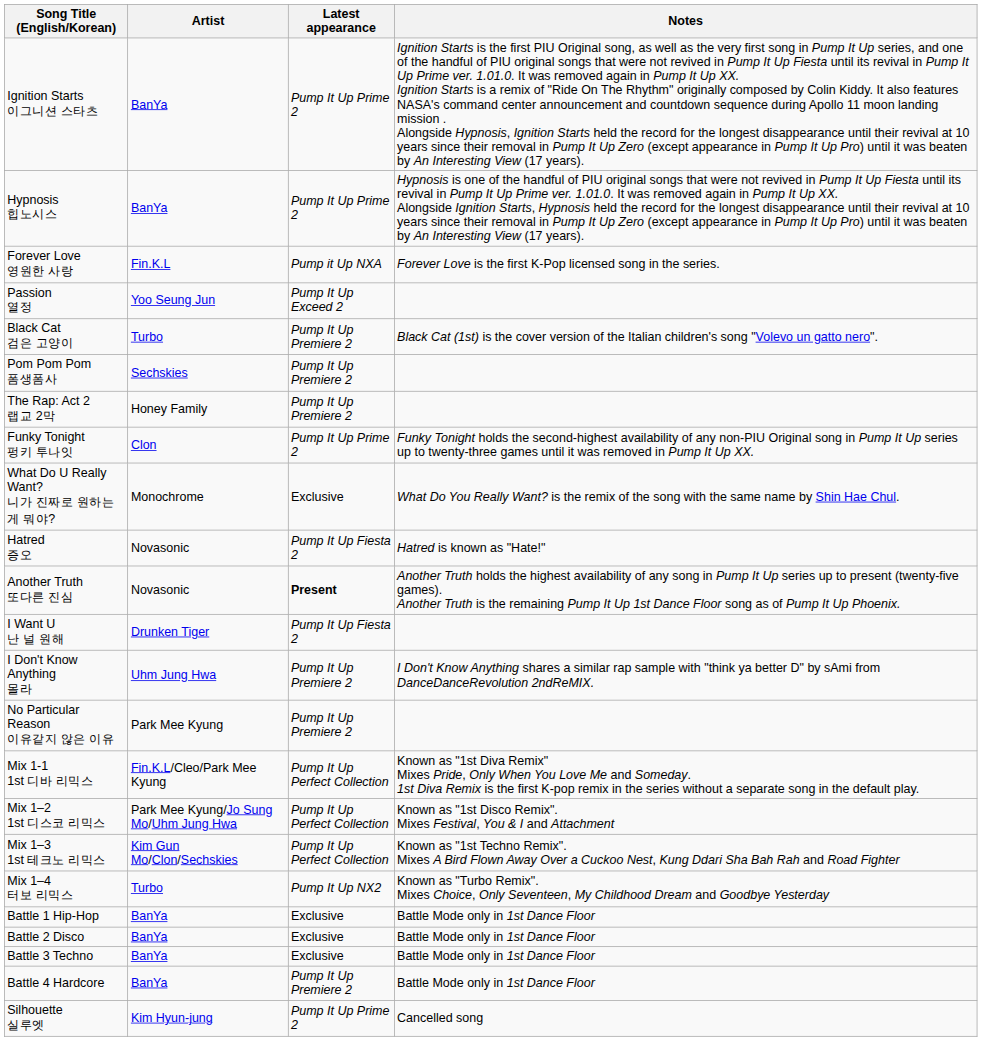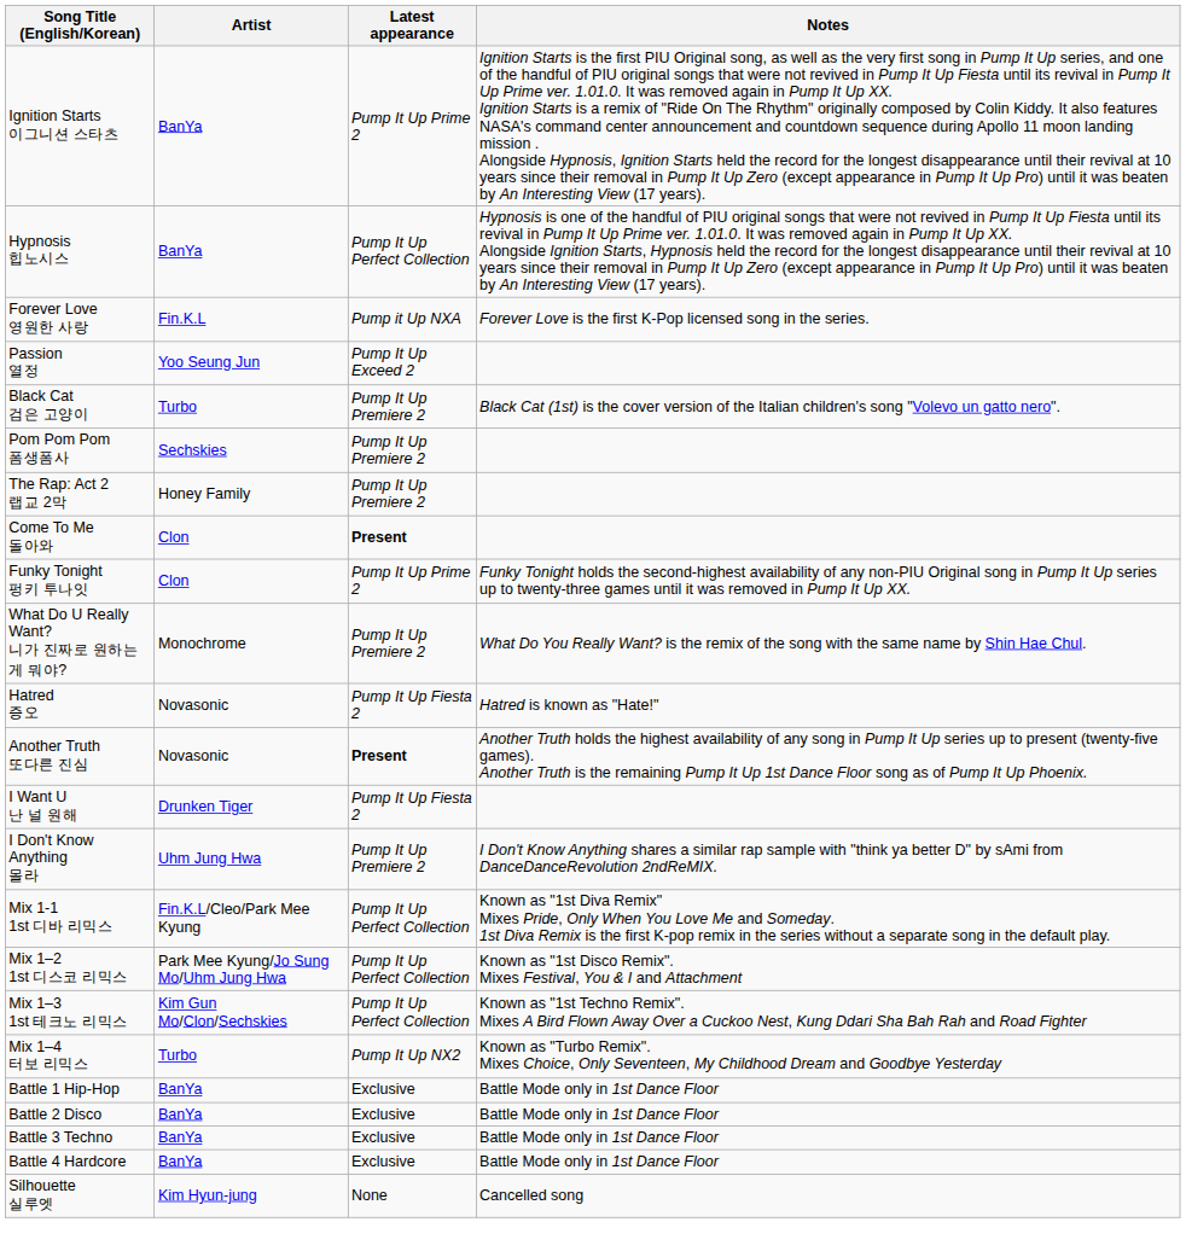Hypnosis 힙노시스 | Latest appearance: Pump It Up Prime 2 -> Pump It Up Perfect Collection
+ row: Come To Me 돌아와 | Clon | Present
What Do U Really Want? 니가 진짜로 원하는게 뭐야? | Latest appearance: Exclusive -> Pump It Up Premiere 2
- row: No Particular Reason 이유같지 않은 이유 | Park Mee Kyung | Pump It Up Premiere 2
Battle 4 Hardcore | Latest appearance: Pump It Up Premiere 2 -> Exclusive
Silhouette 실루엣 | Latest appearance: Pump It Up Prime 2 -> None
